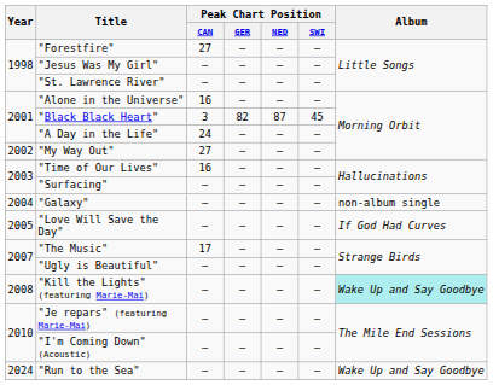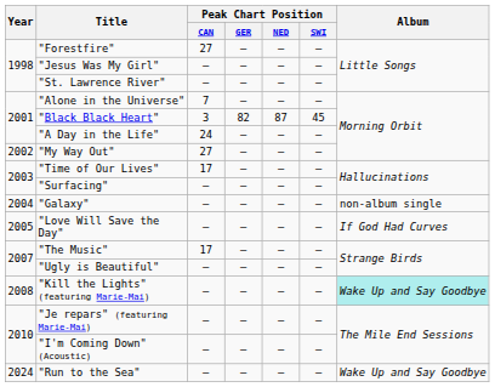"Alone in the Universe" | Peak Chart Position / CAN: 16 -> 7
"Time of Our Lives" | Peak Chart Position / CAN: 16 -> 17
